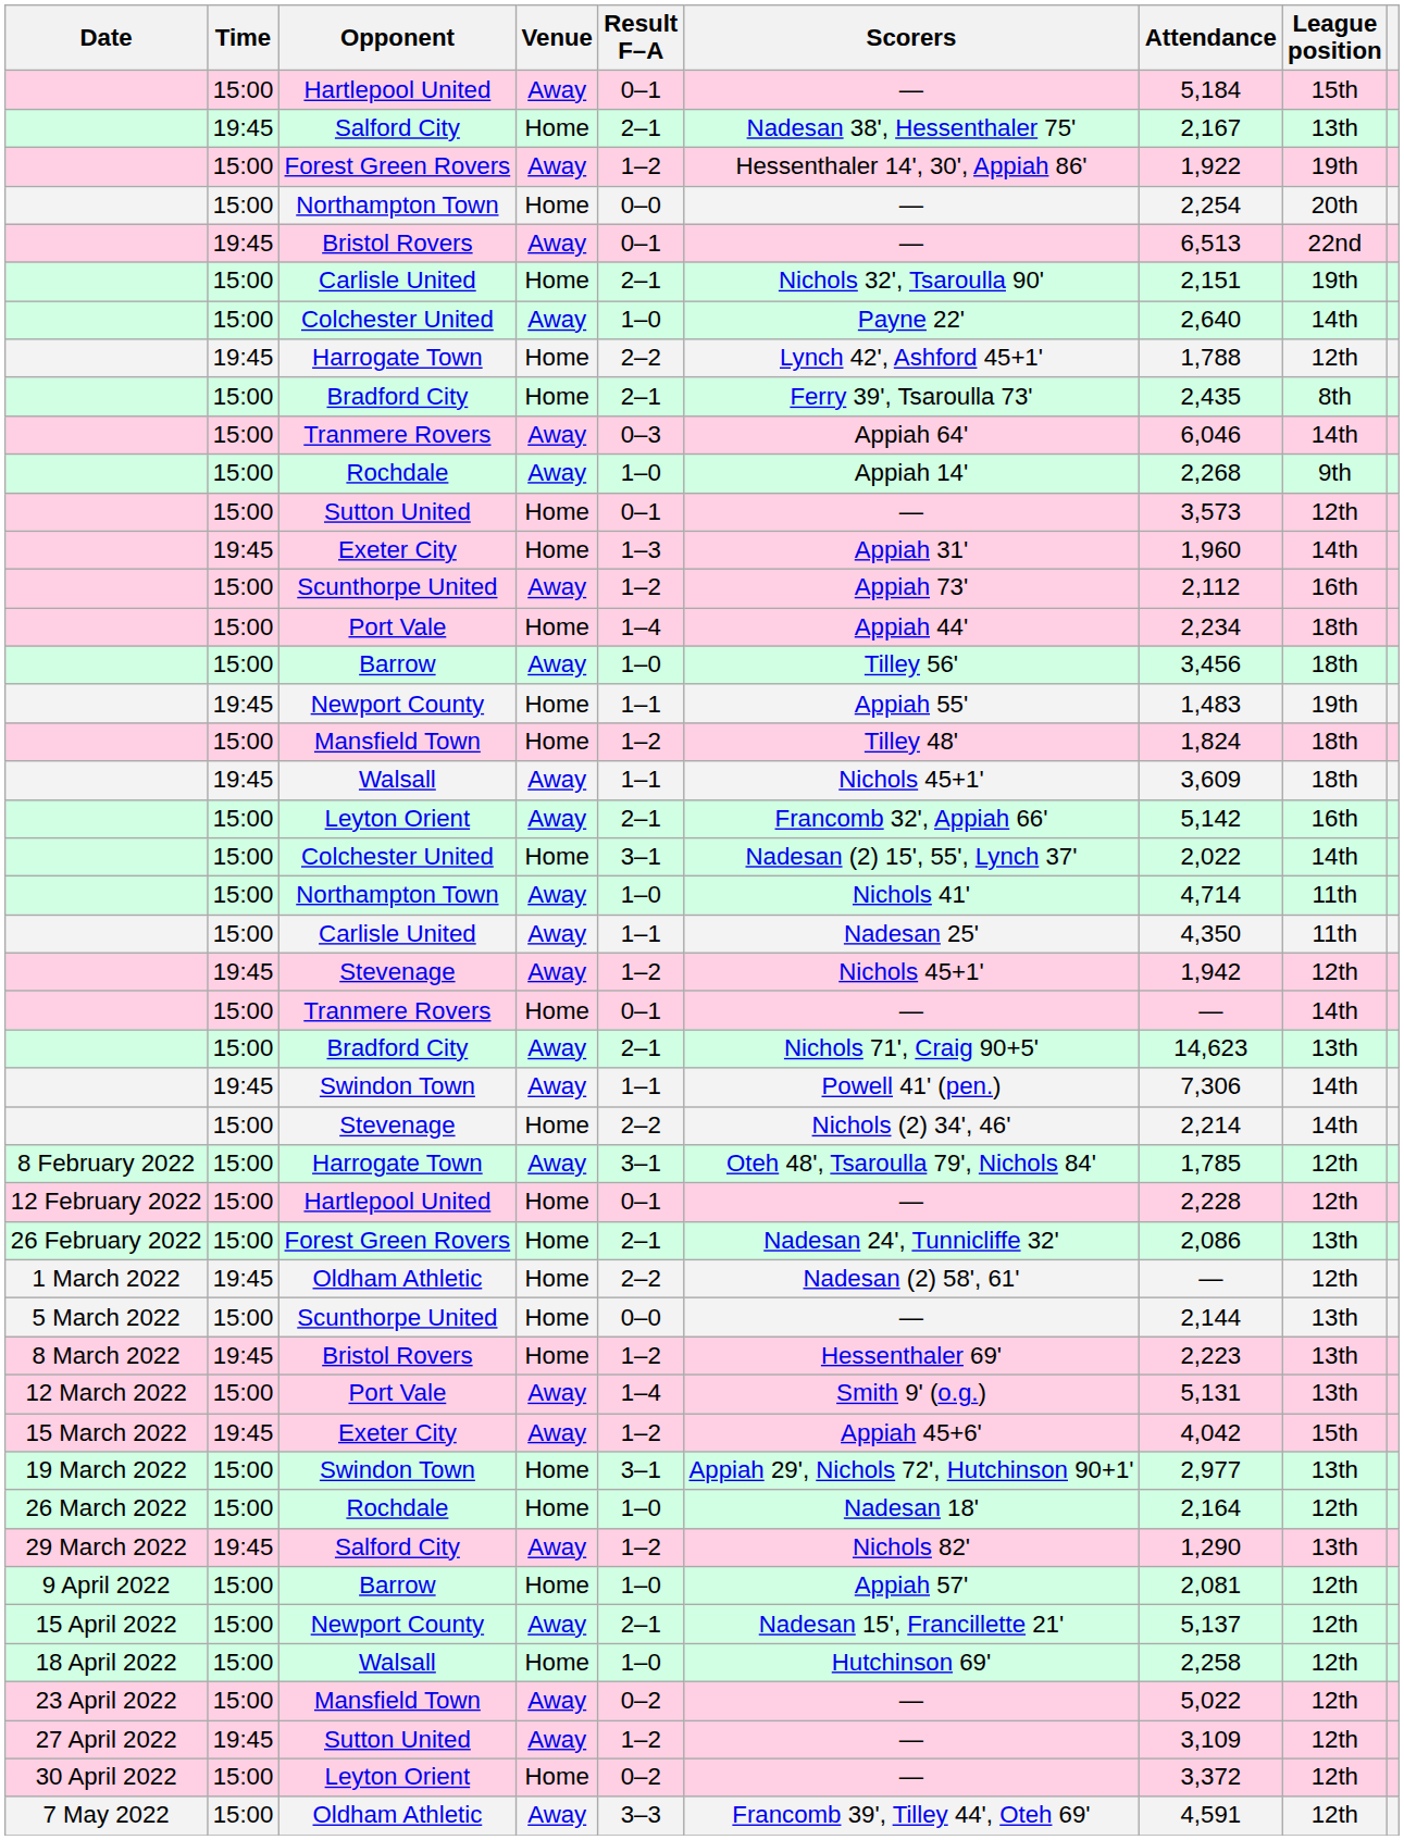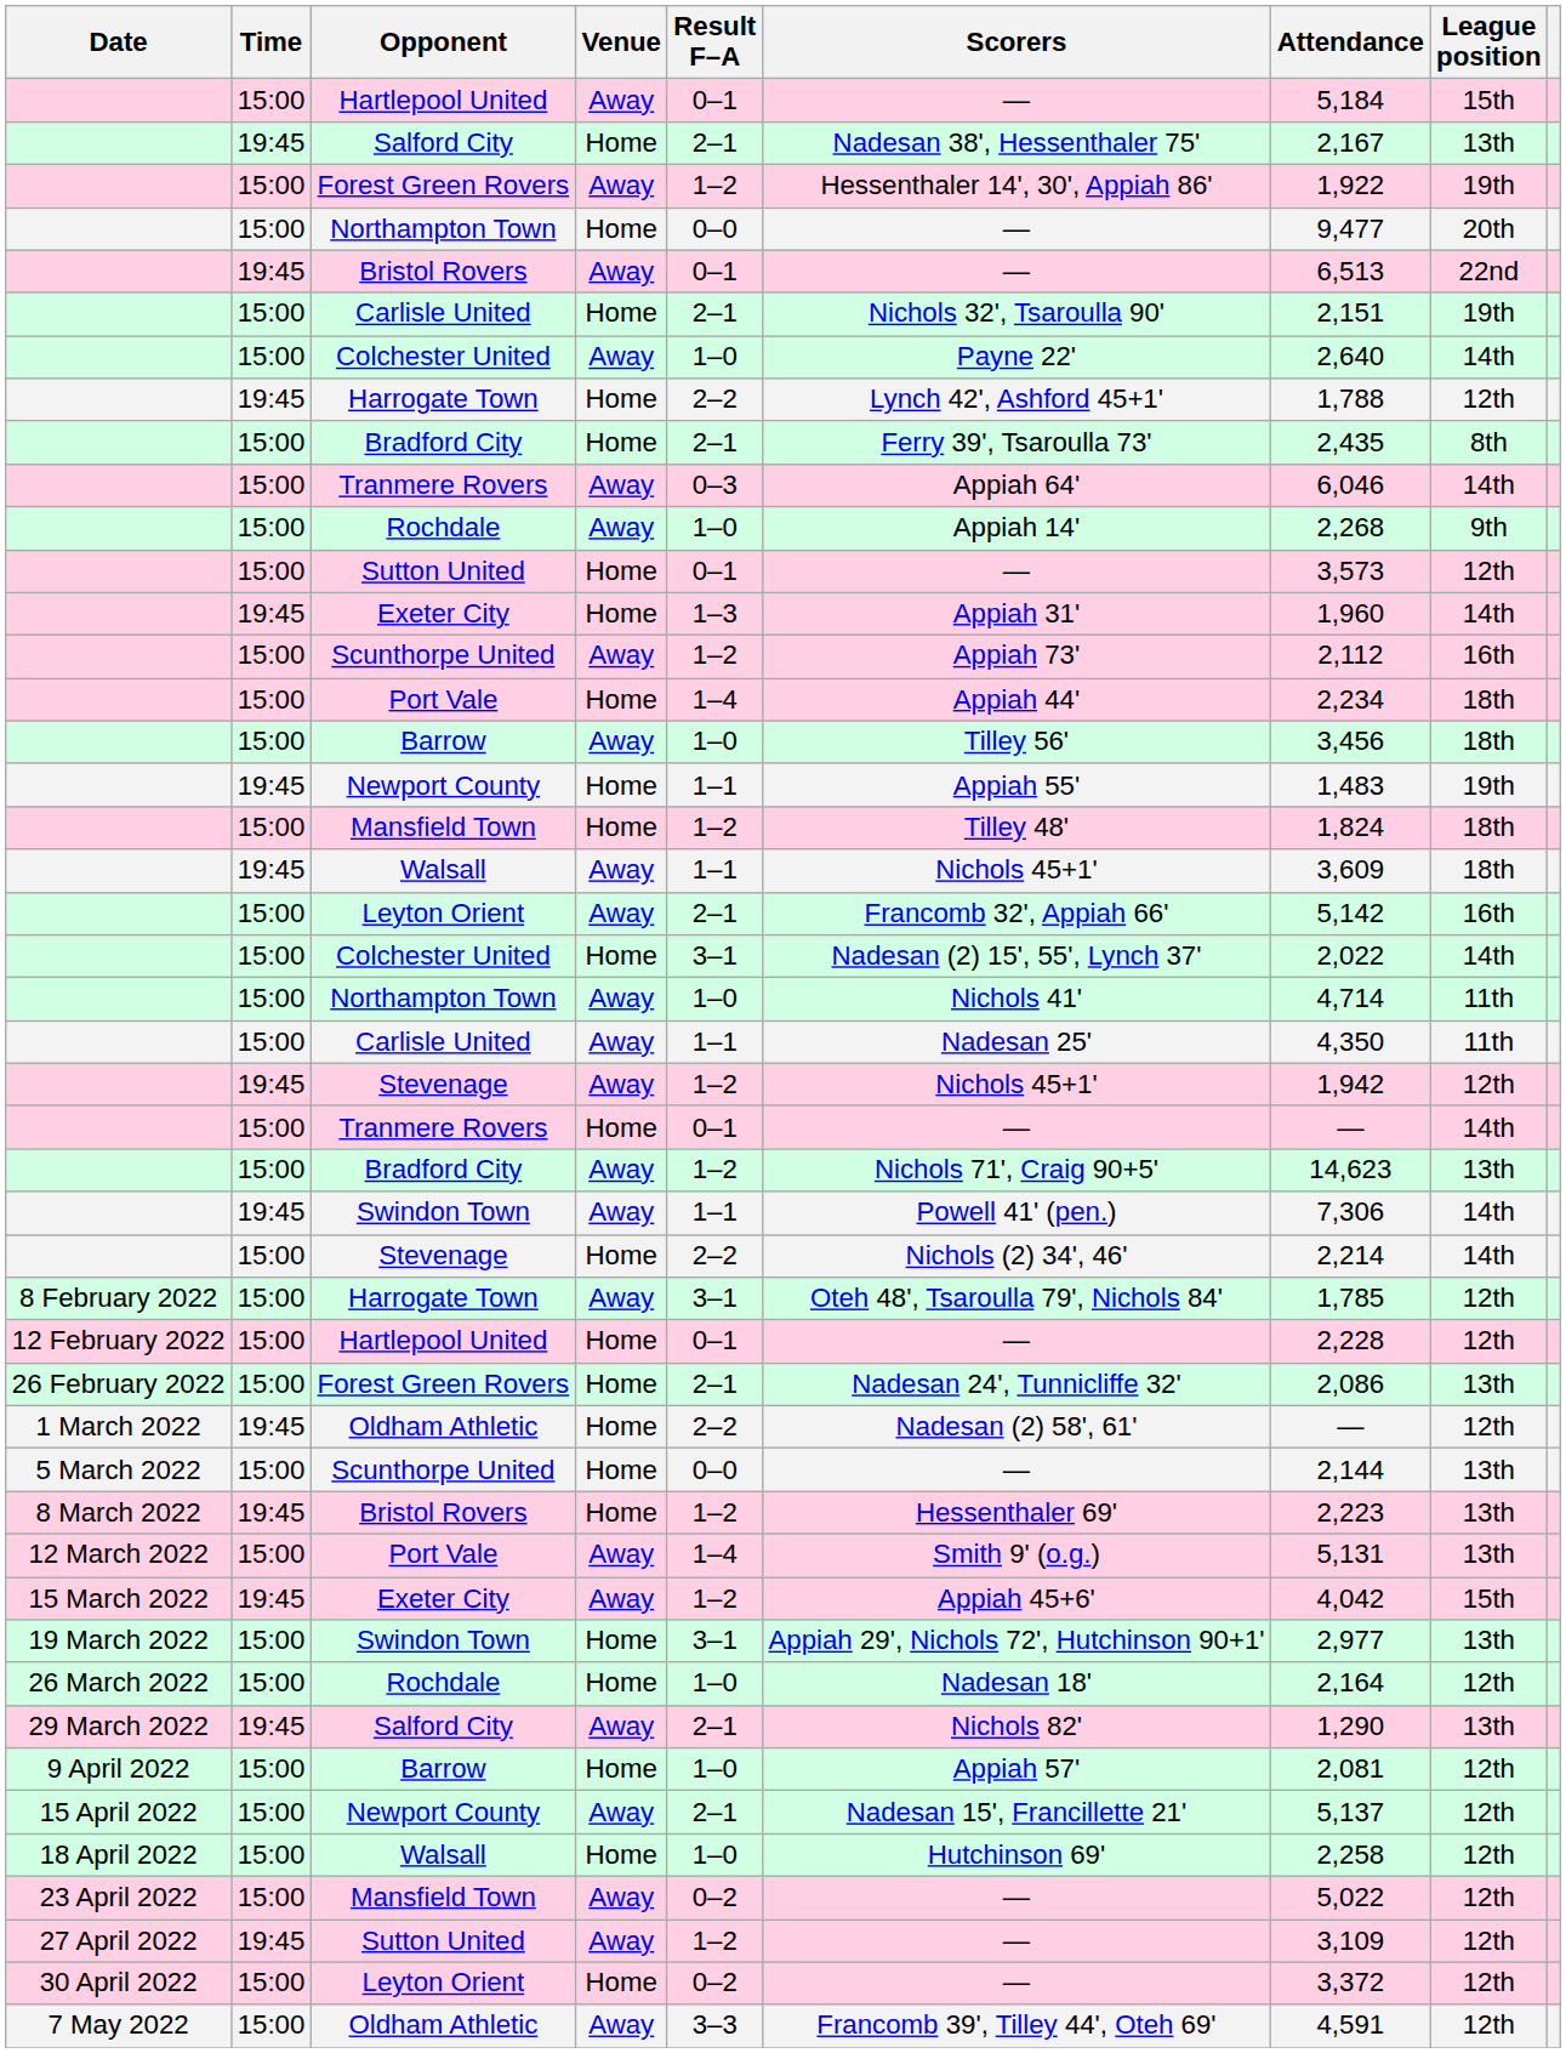Northampton Town / Home | Attendance: 2,254 -> 9,477
Bradford City / Away | Result F–A: 2–1 -> 1–2
Salford City / Away | Result F–A: 1–2 -> 2–1
